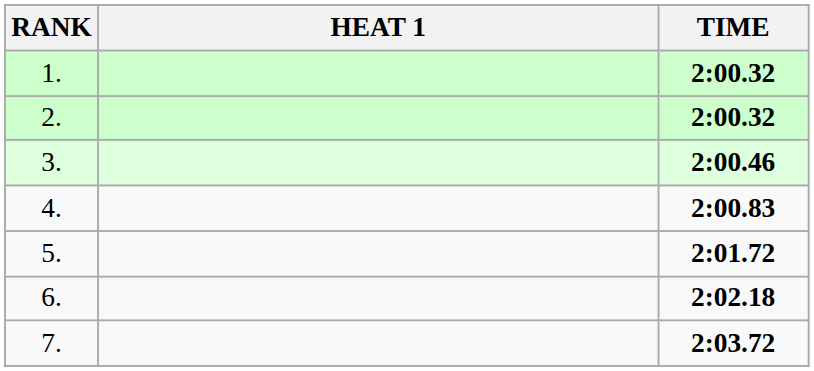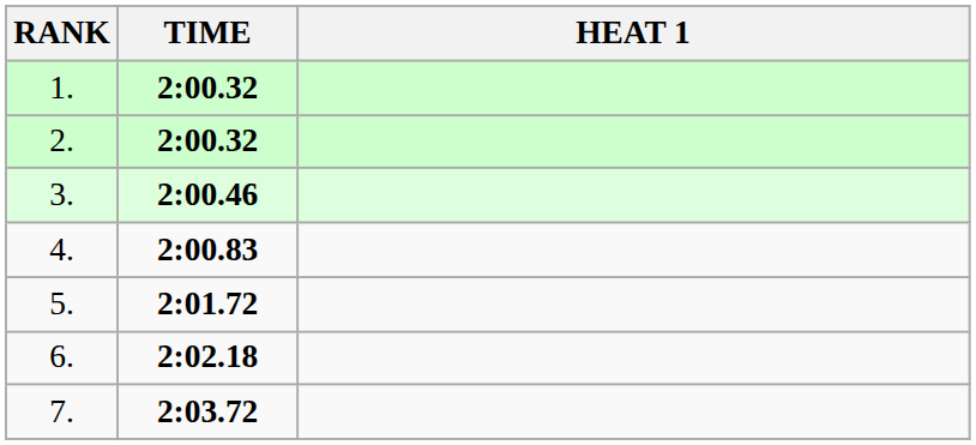columns swapped: HEAT 1 <-> TIME
